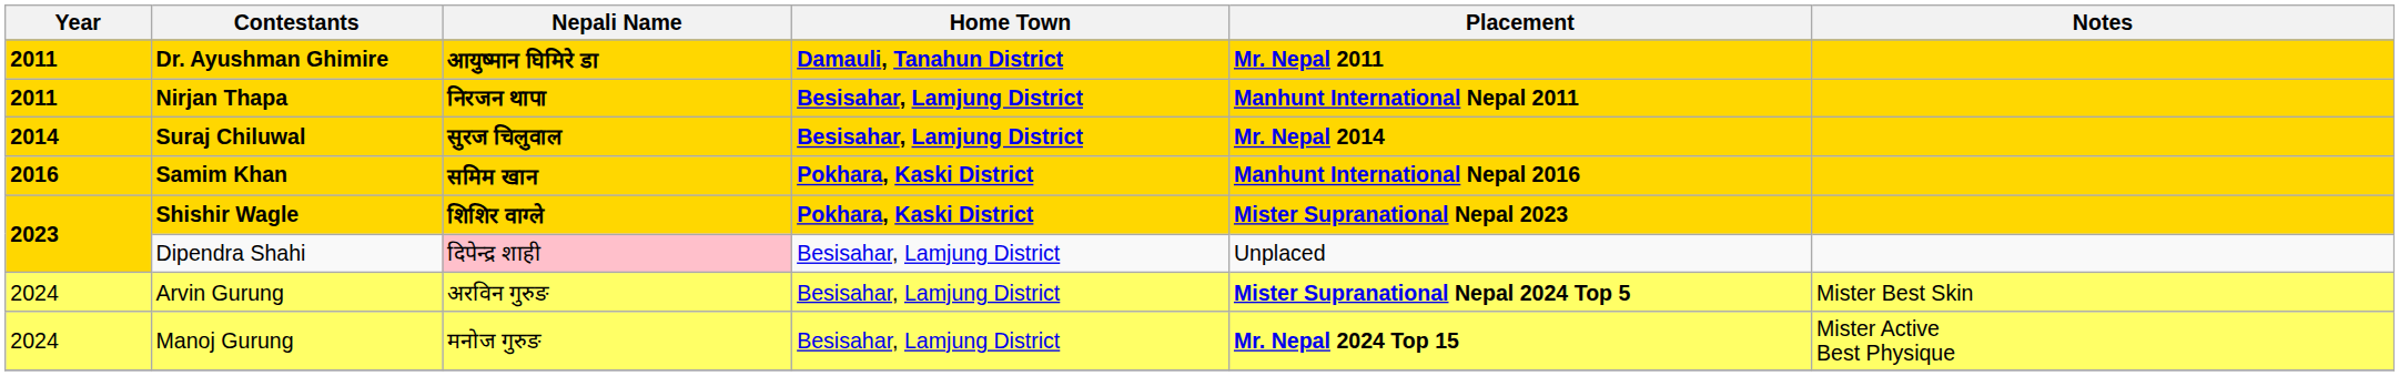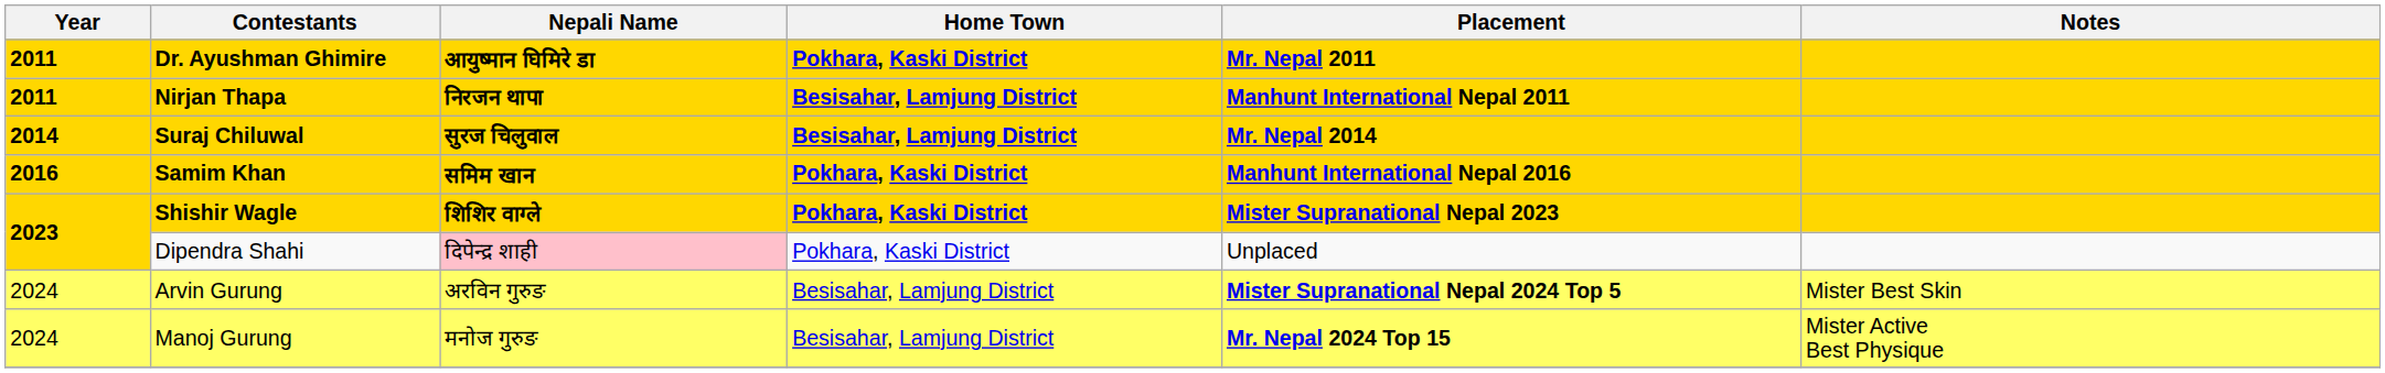Dr. Ayushman Ghimire | Home Town: Damauli, Tanahun District -> Pokhara, Kaski District
Dipendra Shahi | Home Town: Besisahar, Lamjung District -> Pokhara, Kaski District
